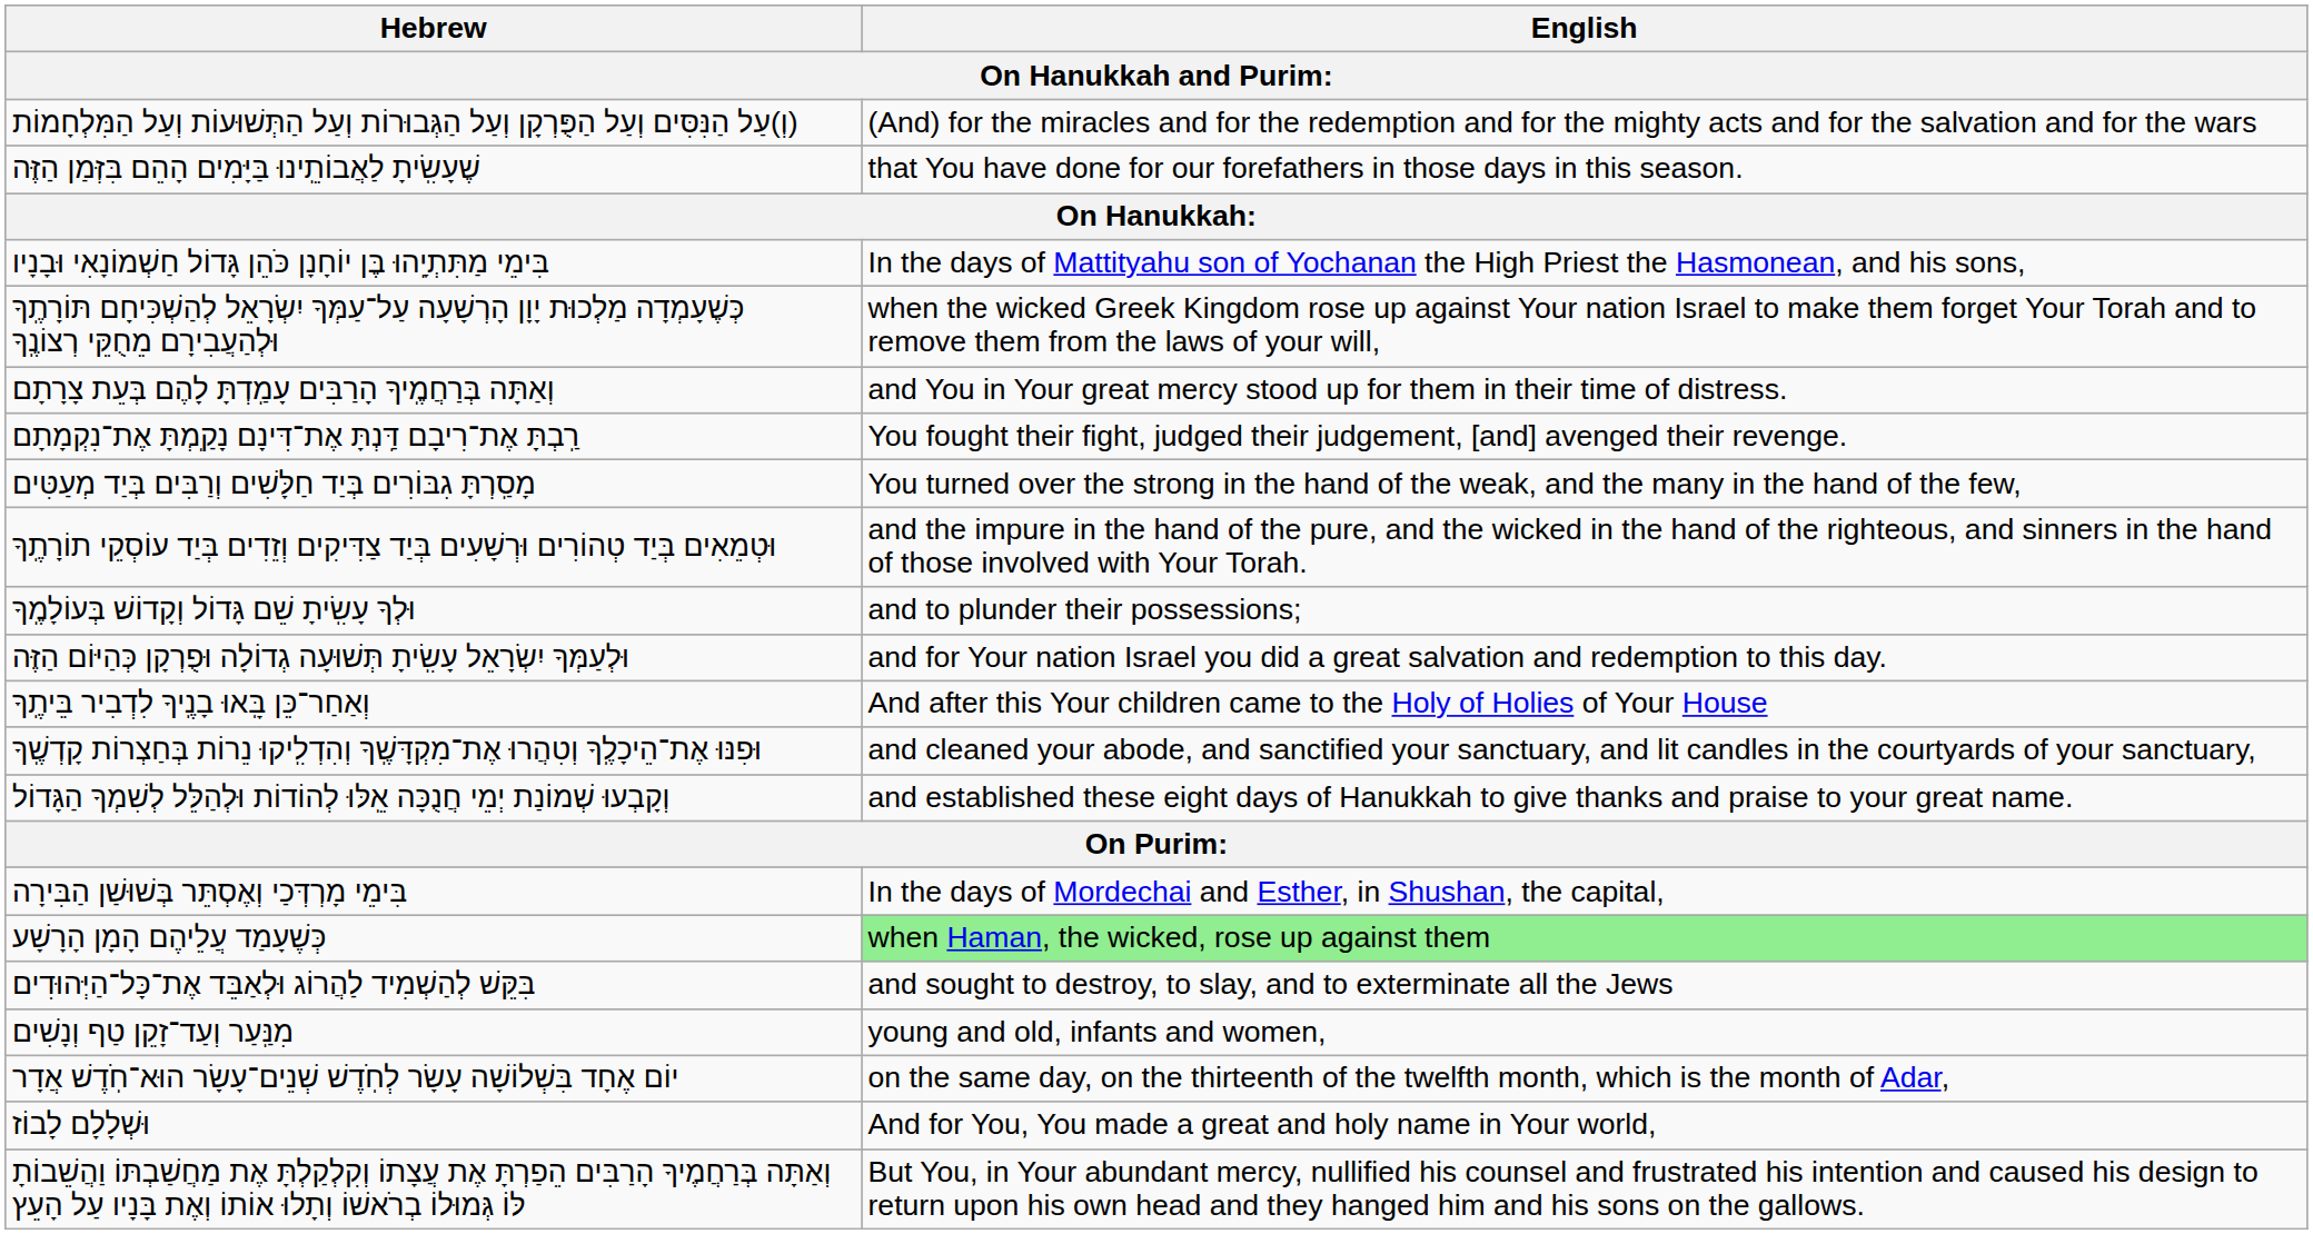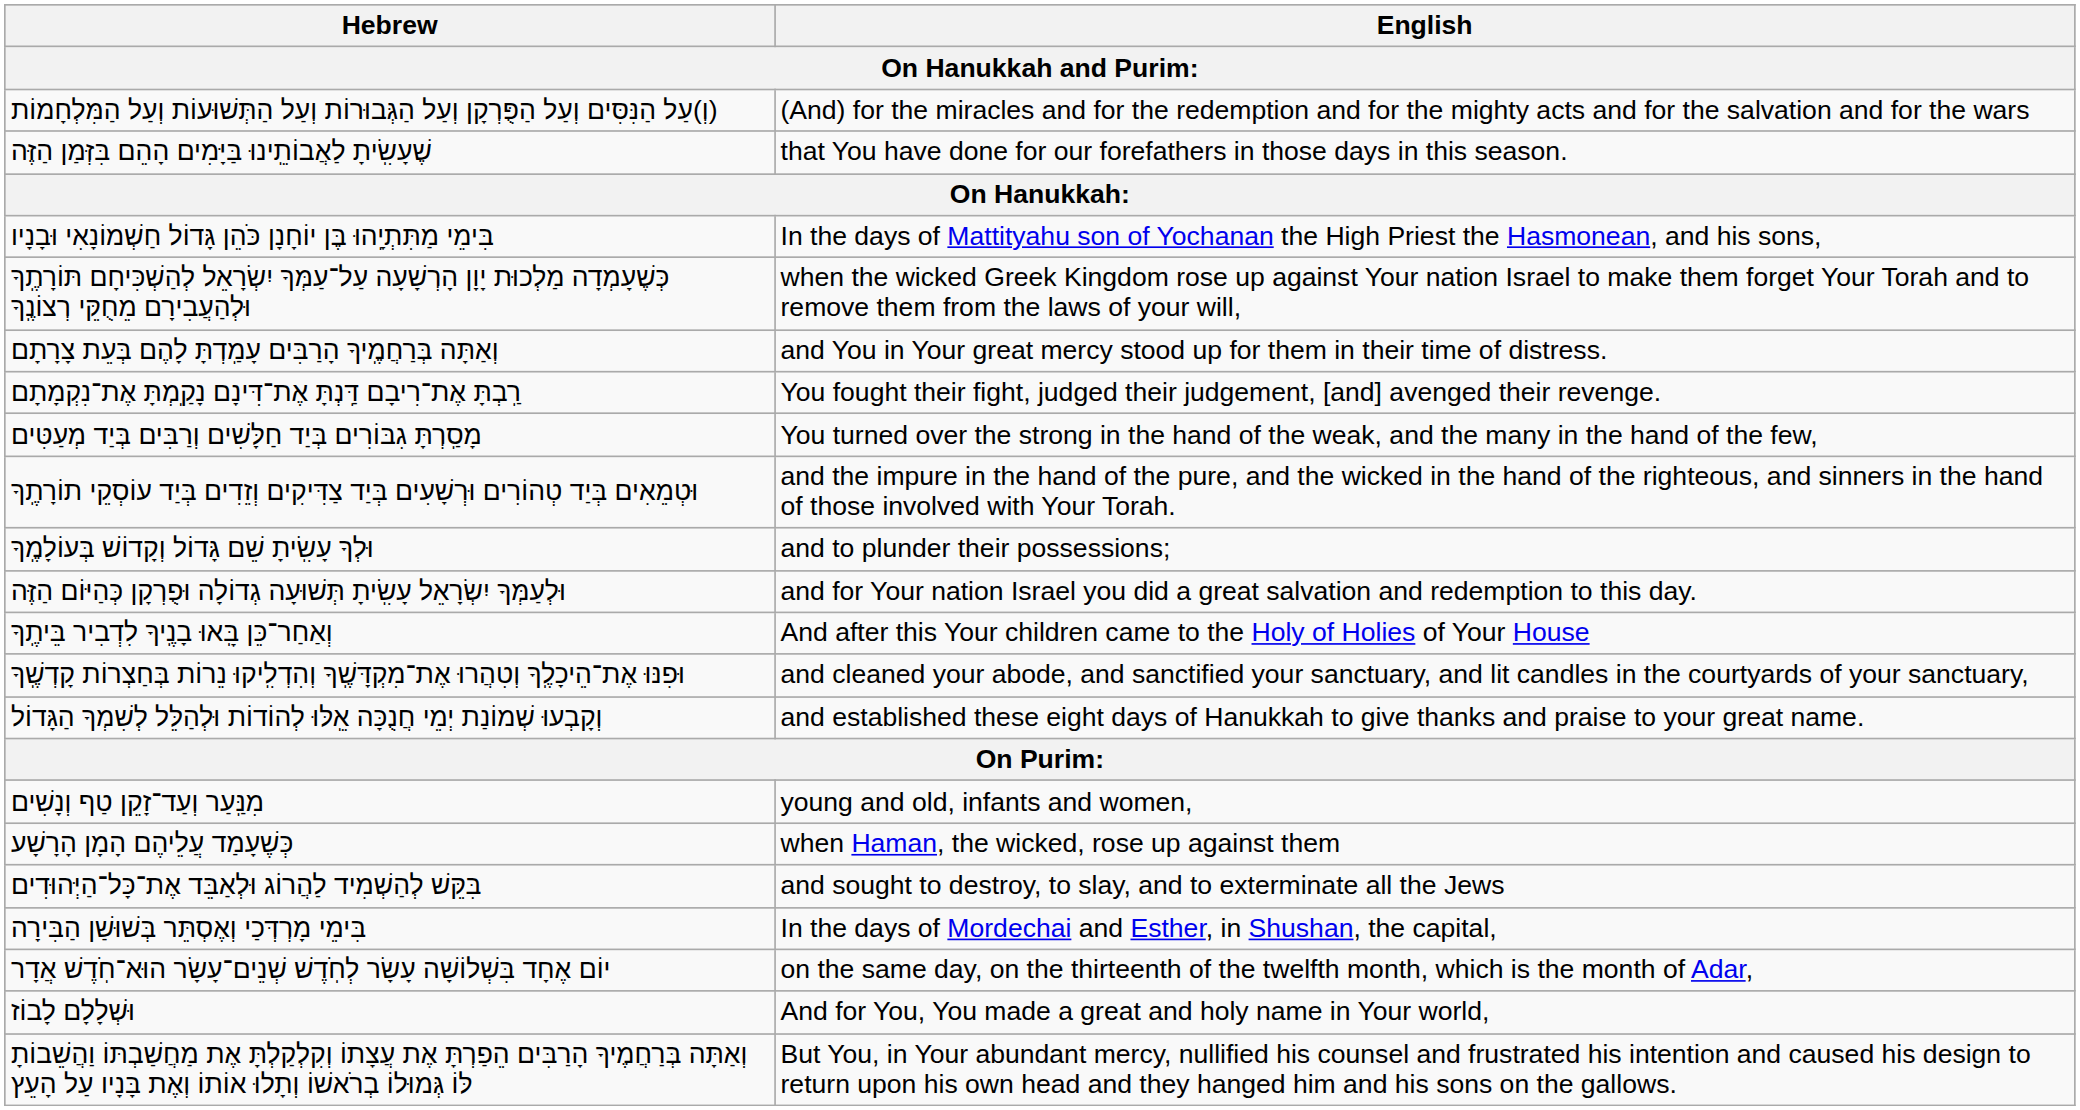rows swapped: בִּימֵי מָרְדְּכַי וְאֶסְתֵּר בְּשׁוּשַׁן הַבִּירָה <-> מִנַּֽעַר וְעַד־זָקֵן טַף וְנָשִׁים
כְּשֶׁעָמַד עֲלֵיהֶם הָמָן הָרָשָׁע | English: lightgreen background -> no background
